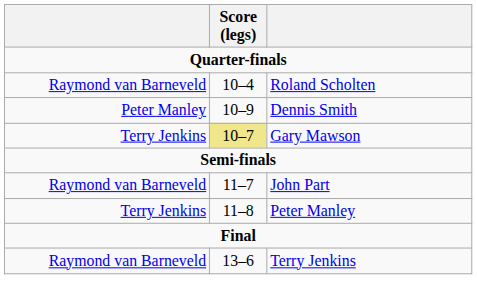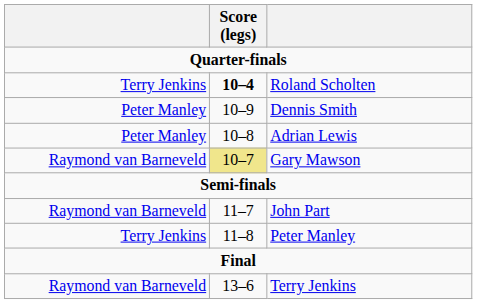Roland Scholten | column 1: Raymond van Barneveld -> Terry Jenkins
Roland Scholten | Score (legs): normal -> bold
+ row: Peter Manley | 10–8 | Adrian Lewis
Gary Mawson | column 1: Terry Jenkins -> Raymond van Barneveld
